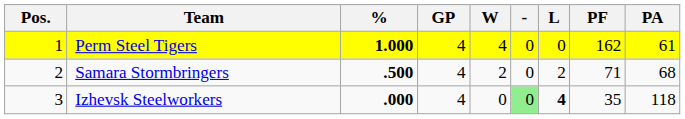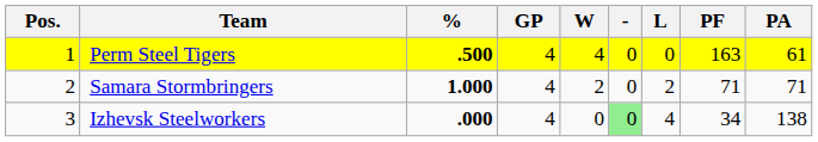Perm Steel Tigers | %: 1.000 -> .500
Perm Steel Tigers | PF: 162 -> 163
Samara Stormbringers | %: .500 -> 1.000
Samara Stormbringers | PA: 68 -> 71
Izhevsk Steelworkers | L: bold -> normal
Izhevsk Steelworkers | PF: 35 -> 34
Izhevsk Steelworkers | PA: 118 -> 138
